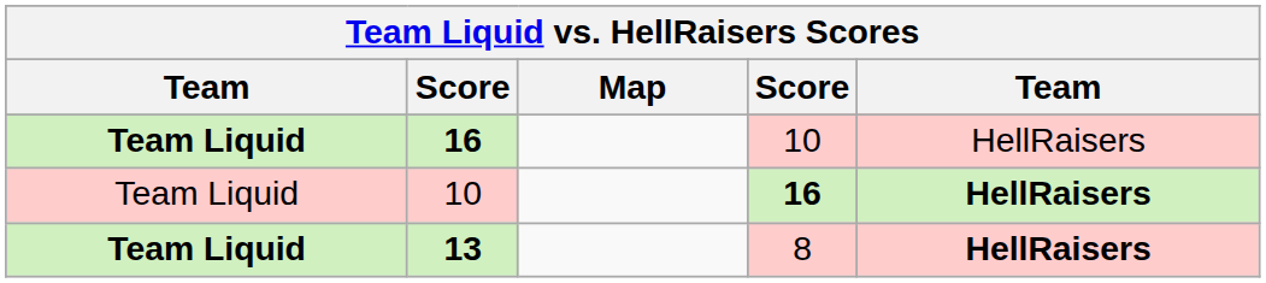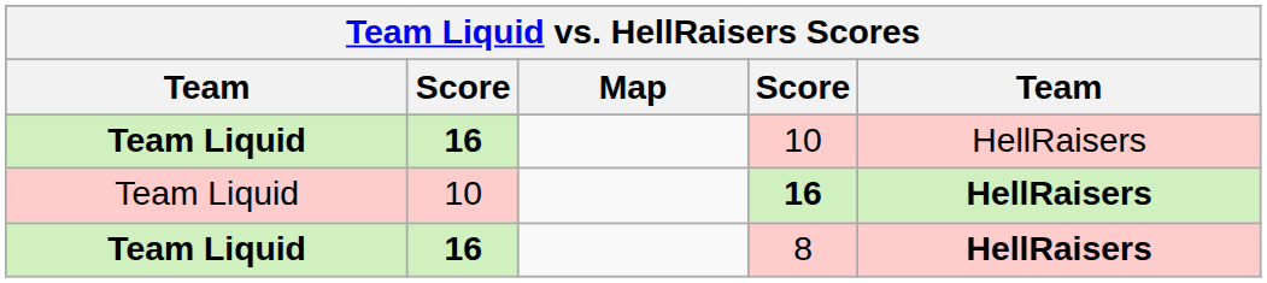8 | column 2: 13 -> 16
